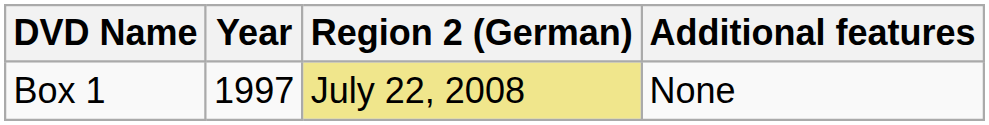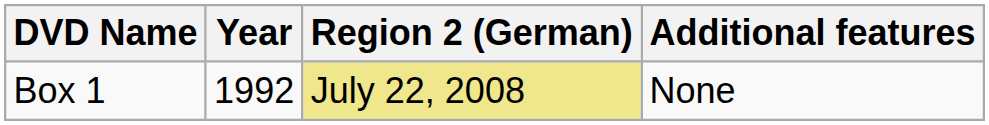Box 1 | Year: 1997 -> 1992
